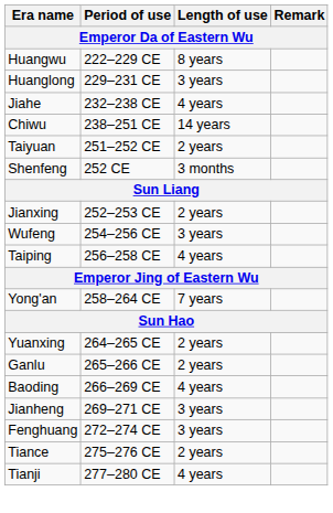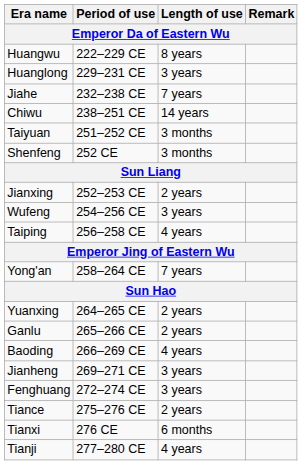Jiahe | Length of use: 4 years -> 7 years
Taiyuan | Length of use: 2 years -> 3 months
+ row: Tianxi | 276 CE | 6 months
